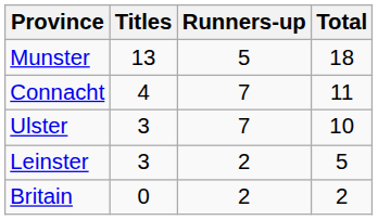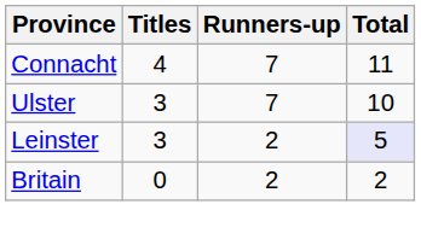- row: Munster | 13 | 5 | 18
Leinster | Total: no background -> lavender background
